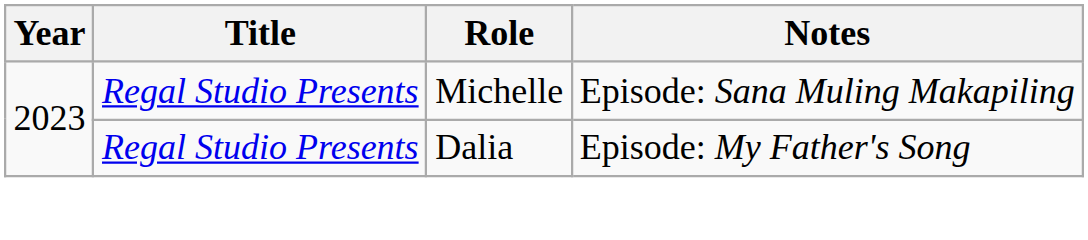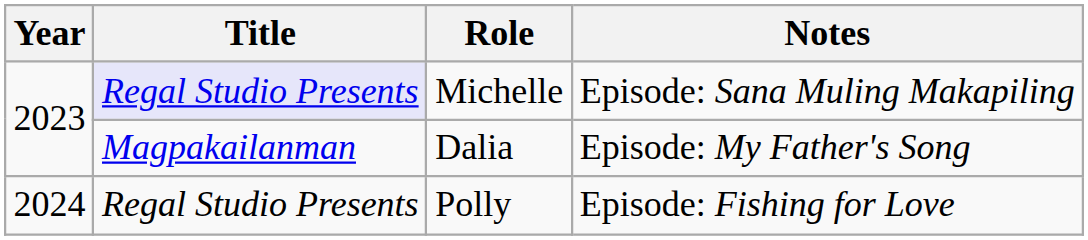Michelle | Title: no background -> lavender background
Dalia | Title: Regal Studio Presents -> Magpakailanman
+ row: 2024 | Regal Studio Presents | Polly | Episode: Fishing for Love
